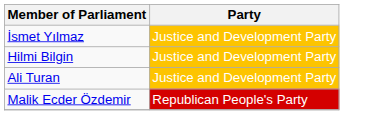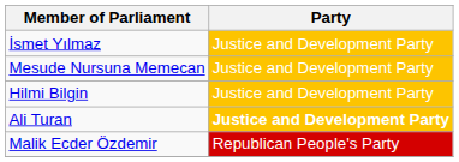+ row: Mesude Nursuna Memecan | Justice and Development Party
Ali Turan | Party: normal -> bold
